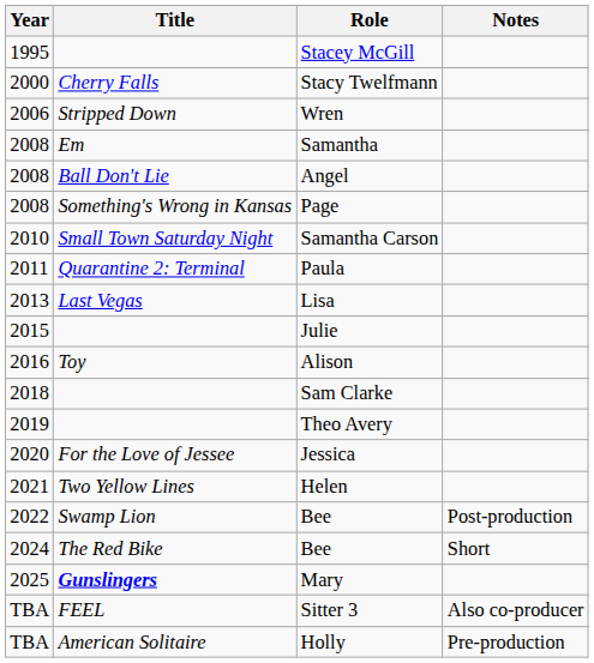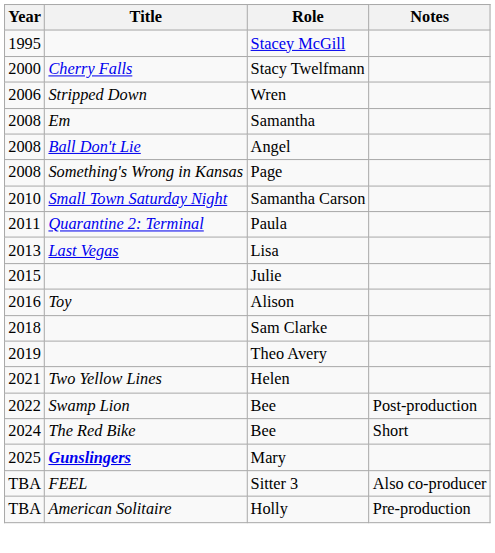- row: 2020 | For the Love of Jessee | Jessica
